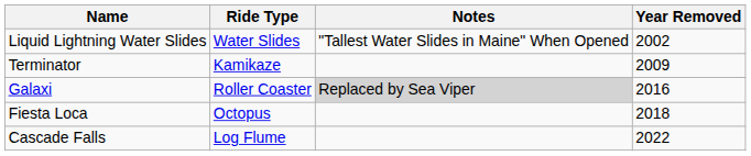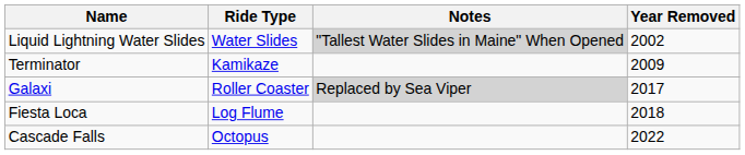Liquid Lightning Water Slides | Notes: no background -> lightgrey background
Galaxi | Year Removed: 2016 -> 2017
Fiesta Loca | Ride Type: Octopus -> Log Flume
Cascade Falls | Ride Type: Log Flume -> Octopus
